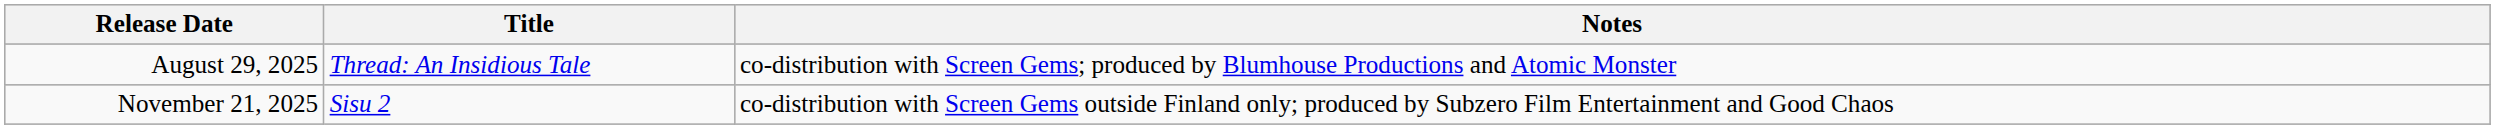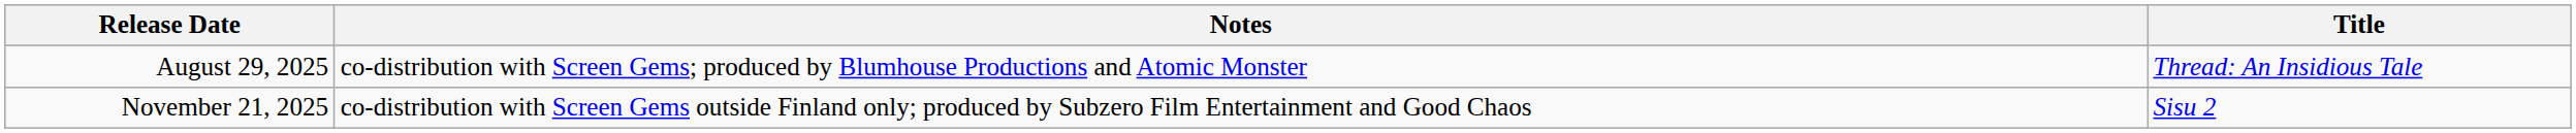columns swapped: Title <-> Notes
